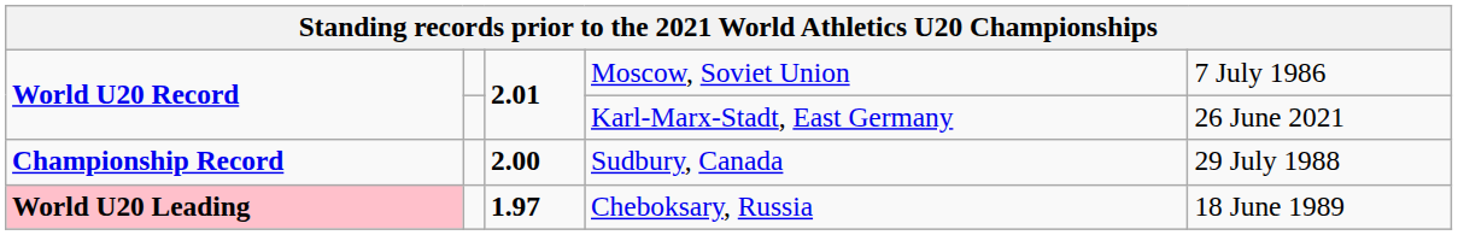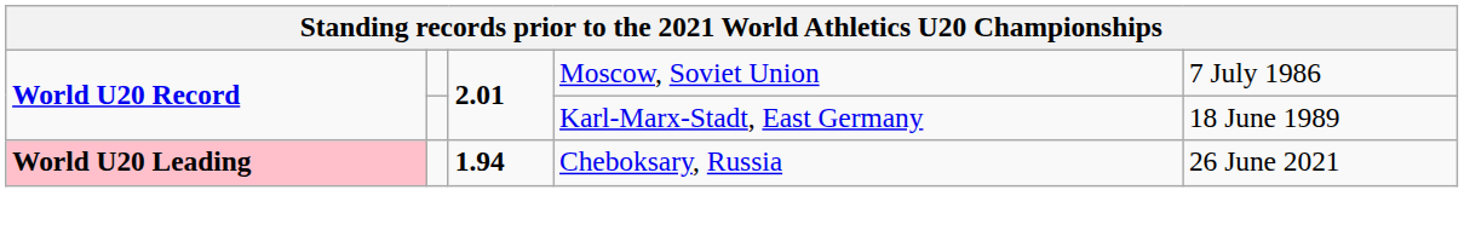Karl-Marx-Stadt, East Germany | column 5: 26 June 2021 -> 18 June 1989
- row: Championship Record | 2.00 | Sudbury, Canada | 29 July 1988
Cheboksary, Russia | column 3: 1.97 -> 1.94
Cheboksary, Russia | column 5: 18 June 1989 -> 26 June 2021
